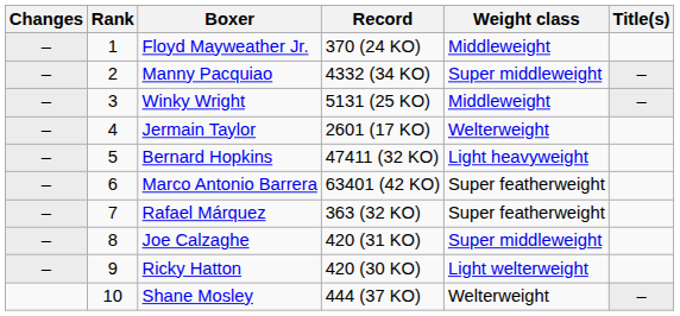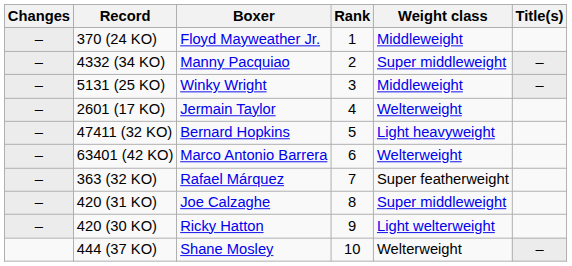columns swapped: Rank <-> Record
Marco Antonio Barrera | Weight class: Super featherweight -> Welterweight
